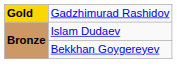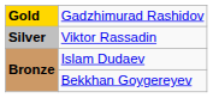+ row: Silver | Viktor Rassadin
